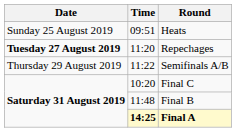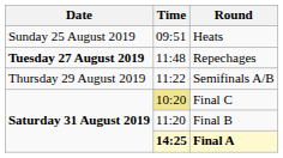Repechages | Time: 11:20 -> 11:48
Final C | Time: no background -> khaki background
Final B | Time: 11:48 -> 11:20
